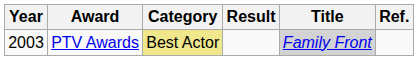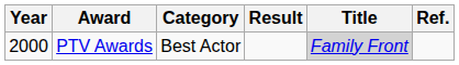PTV Awards | Year: 2003 -> 2000
PTV Awards | Category: khaki background -> no background
